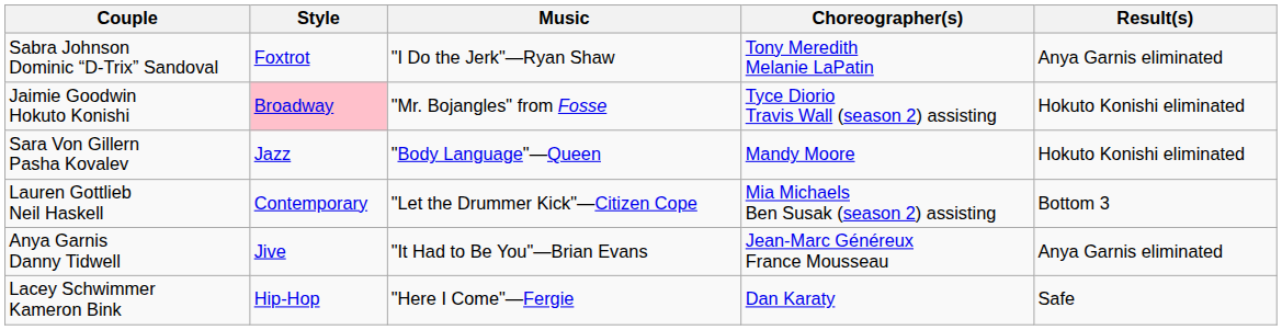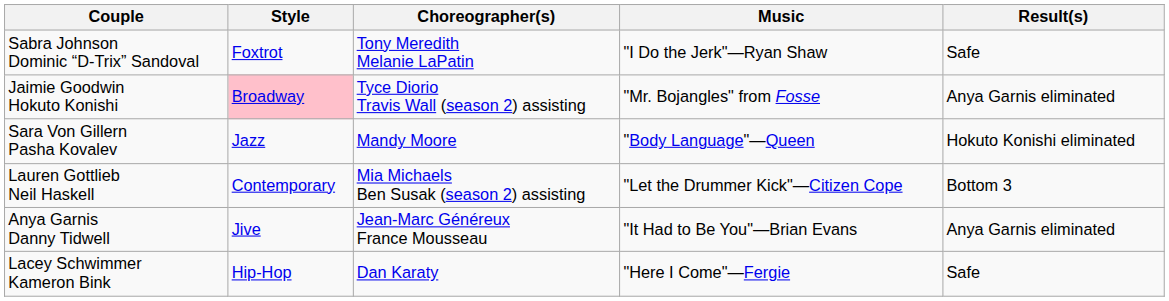columns swapped: Music <-> Choreographer(s)
Sabra Johnson Dominic “D-Trix” Sandoval | Result(s): Anya Garnis eliminated -> Safe
Jaimie Goodwin Hokuto Konishi | Result(s): Hokuto Konishi eliminated -> Anya Garnis eliminated
